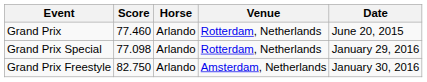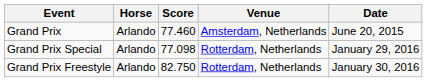columns swapped: Score <-> Horse
Grand Prix | Venue: Rotterdam, Netherlands -> Amsterdam, Netherlands
Grand Prix Freestyle | Venue: Amsterdam, Netherlands -> Rotterdam, Netherlands
